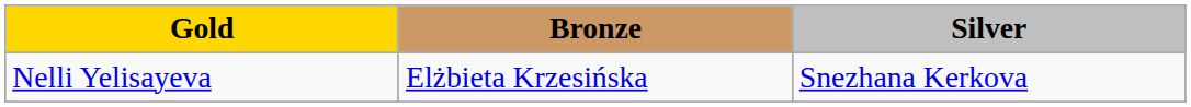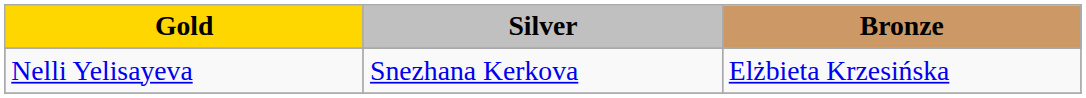columns swapped: Silver <-> Bronze
